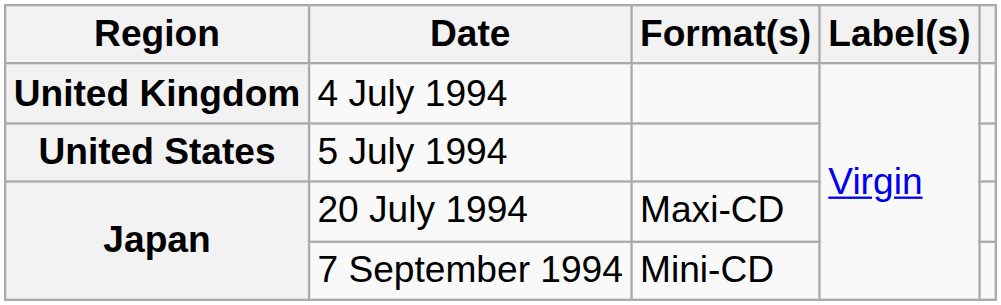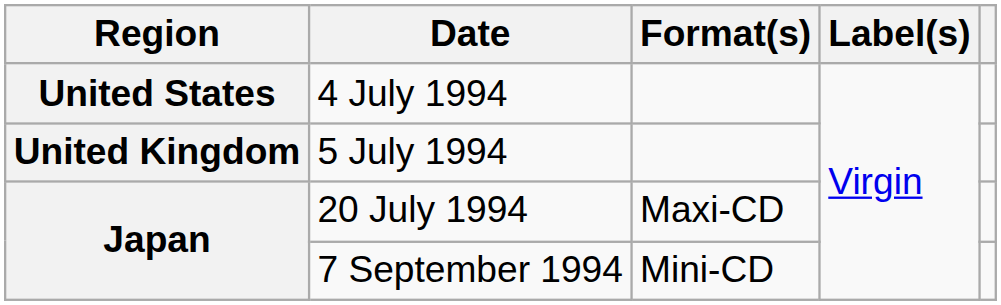4 July 1994 | Region: United Kingdom -> United States
5 July 1994 | Region: United States -> United Kingdom
